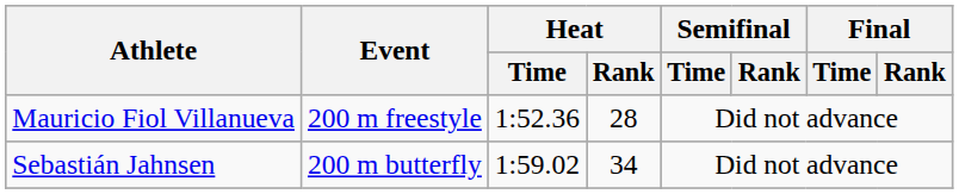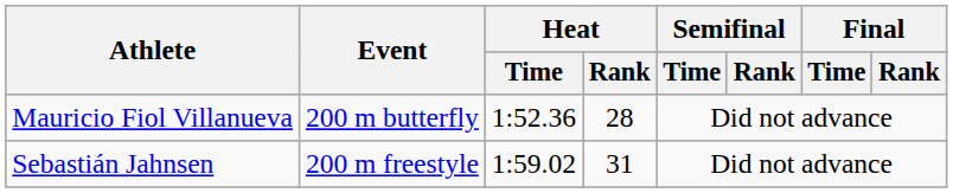Mauricio Fiol Villanueva | Event: 200 m freestyle -> 200 m butterfly
Sebastián Jahnsen | Event: 200 m butterfly -> 200 m freestyle
Sebastián Jahnsen | Heat / Rank: 34 -> 31
